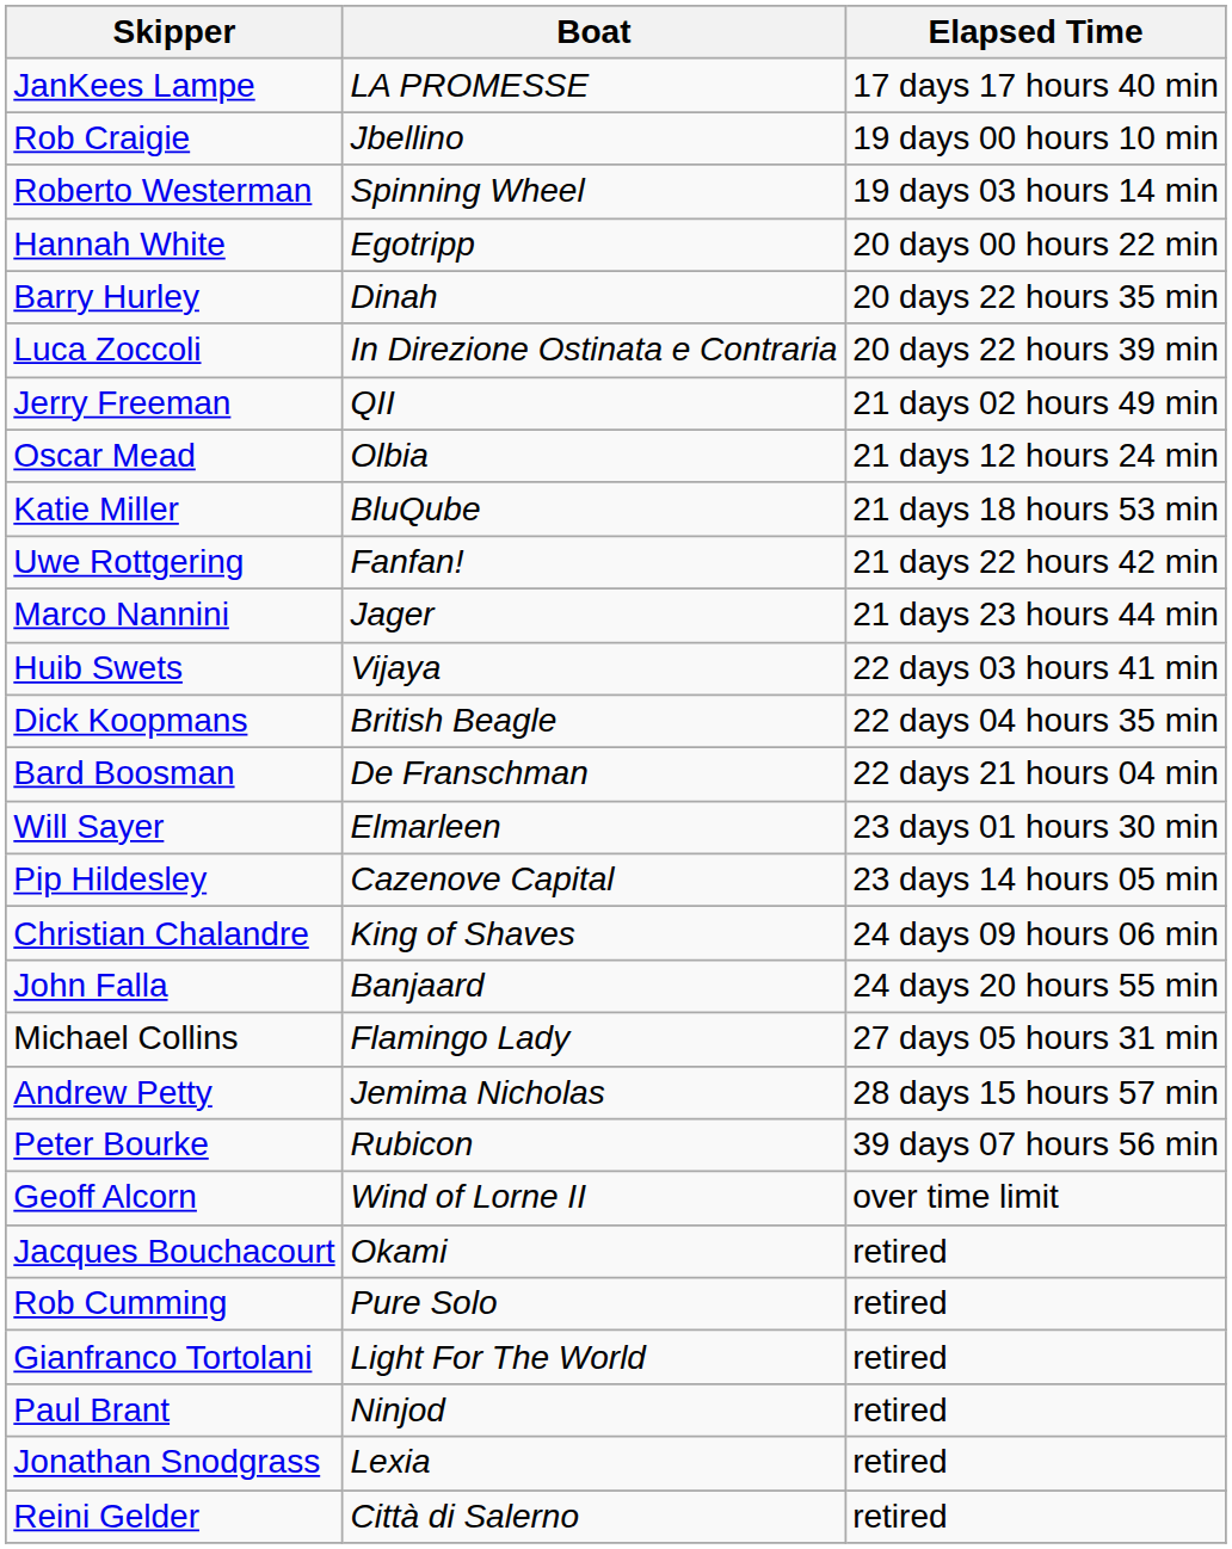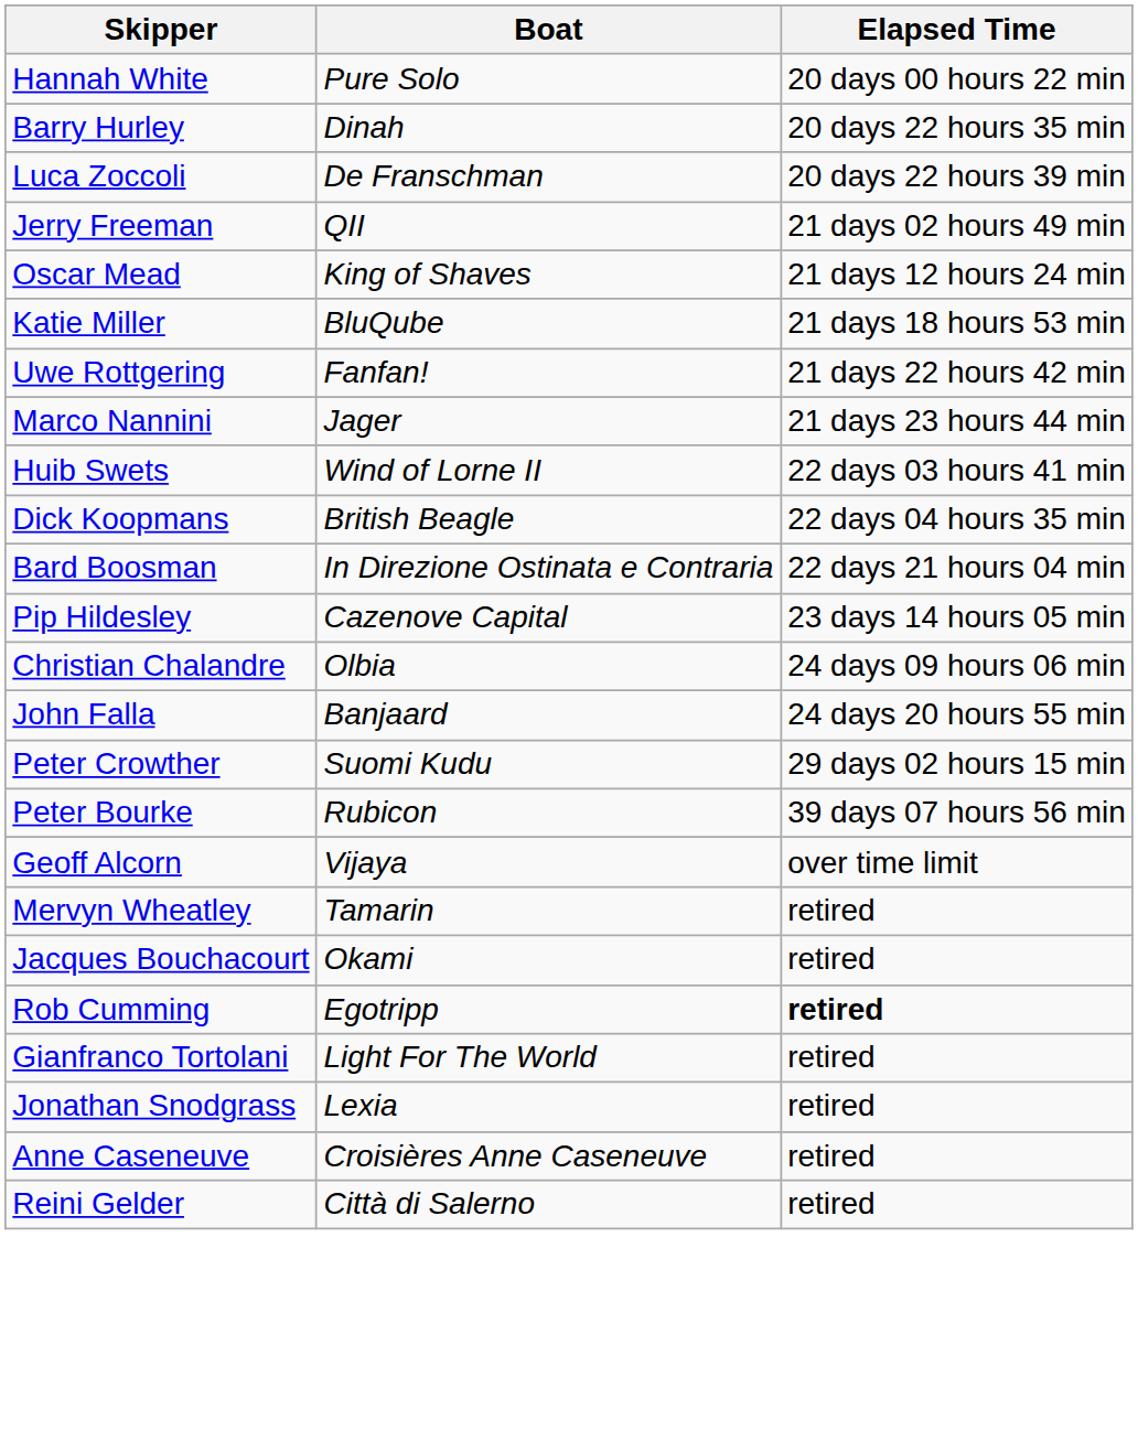- row: JanKees Lampe | LA PROMESSE | 17 days 17 hours 40 min
- row: Rob Craigie | Jbellino | 19 days 00 hours 10 min
- row: Roberto Westerman | Spinning Wheel | 19 days 03 hours 14 min
Hannah White | Boat: Egotripp -> Pure Solo
Luca Zoccoli | Boat: In Direzione Ostinata e Contraria -> De Franschman
Oscar Mead | Boat: Olbia -> King of Shaves
Huib Swets | Boat: Vijaya -> Wind of Lorne II
Bard Boosman | Boat: De Franschman -> In Direzione Ostinata e Contraria
- row: Will Sayer | Elmarleen | 23 days 01 hours 30 min
Christian Chalandre | Boat: King of Shaves -> Olbia
- row: Michael Collins | Flamingo Lady | 27 days 05 hours 31 min
- row: Andrew Petty | Jemima Nicholas | 28 days 15 hours 57 min
+ row: Peter Crowther | Suomi Kudu | 29 days 02 hours 15 min
Geoff Alcorn | Boat: Wind of Lorne II -> Vijaya
+ row: Mervyn Wheatley | Tamarin | retired
Rob Cumming | Boat: Pure Solo -> Egotripp
Rob Cumming | Elapsed Time: normal -> bold
- row: Paul Brant | Ninjod | retired
+ row: Anne Caseneuve | Croisières Anne Caseneuve | retired
